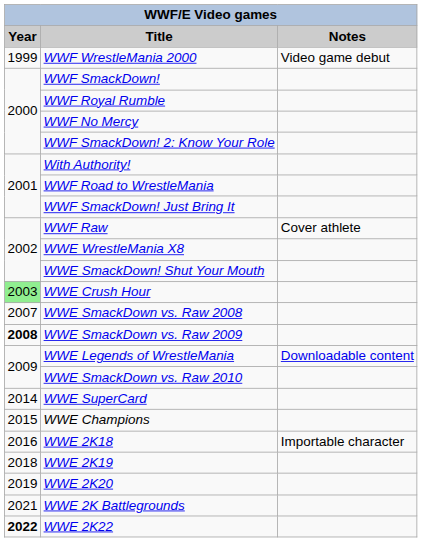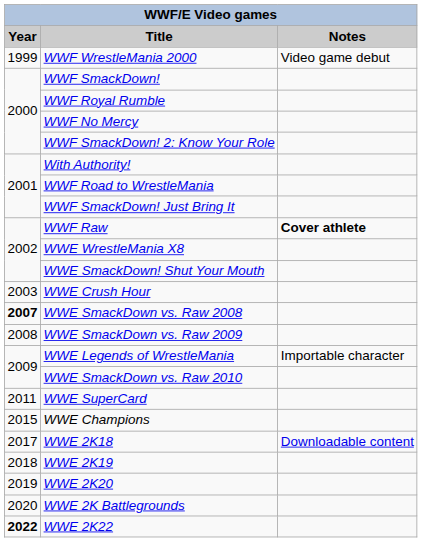WWF Raw | Notes: normal -> bold
WWE Crush Hour | Year: lightgreen background -> no background
WWE SmackDown vs. Raw 2008 | Year: normal -> bold
WWE SmackDown vs. Raw 2009 | Year: bold -> normal
WWE Legends of WrestleMania | Notes: Downloadable content -> Importable character
WWE SuperCard | Year: 2014 -> 2011
WWE 2K18 | Year: 2016 -> 2017
WWE 2K18 | Notes: Importable character -> Downloadable content
WWE 2K Battlegrounds | Year: 2021 -> 2020
